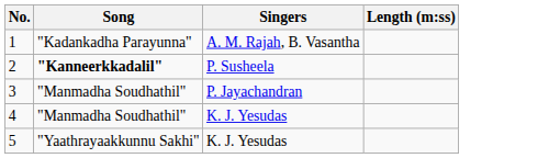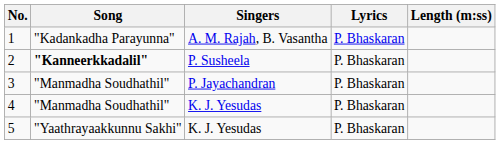+ column: Lyrics | P. Bhaskaran | P. Bhaskaran | P. Bhaskaran | P. Bhaskaran | P. Bhaskaran
